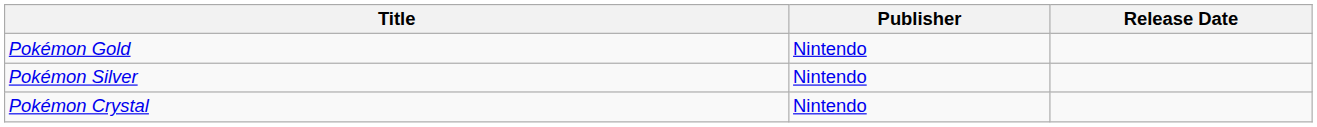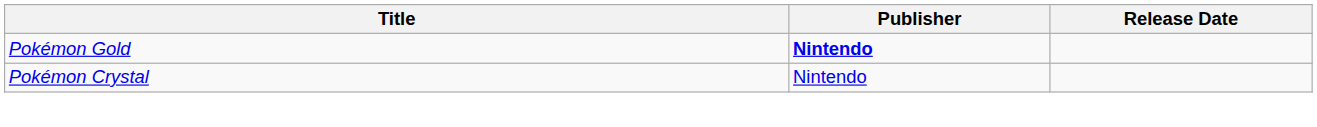Pokémon Gold | Publisher: normal -> bold
- row: Pokémon Silver | Nintendo
